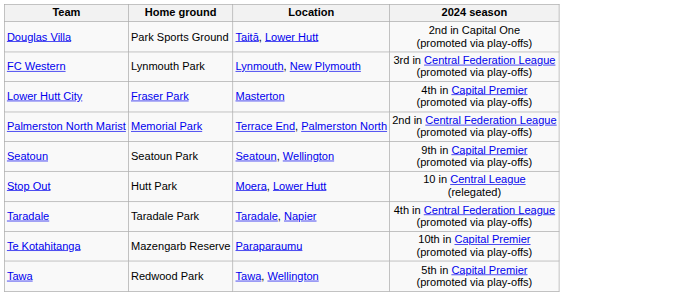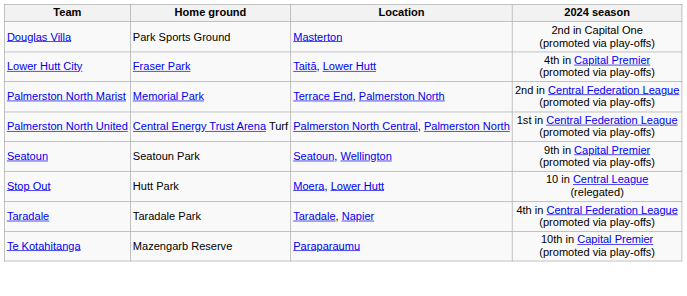Douglas Villa | Location: Taitā, Lower Hutt -> Masterton
- row: FC Western | Lynmouth Park | Lynmouth, New Plymouth | 3rd in Central Federation League (promoted via play-offs)
Lower Hutt City | Location: Masterton -> Taitā, Lower Hutt
+ row: Palmerston North United | Central Energy Trust Arena Turf | Palmerston North Central, Palmerston North | 1st in Central Federation League (promoted via play-offs)
- row: Tawa | Redwood Park | Tawa, Wellington | 5th in Capital Premier (promoted via play-offs)
